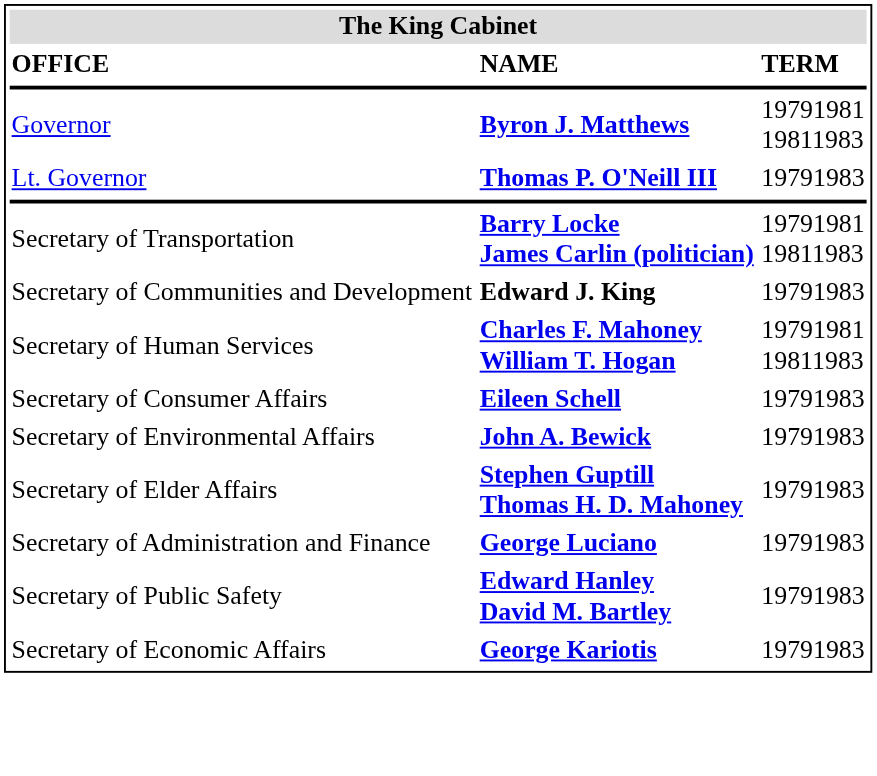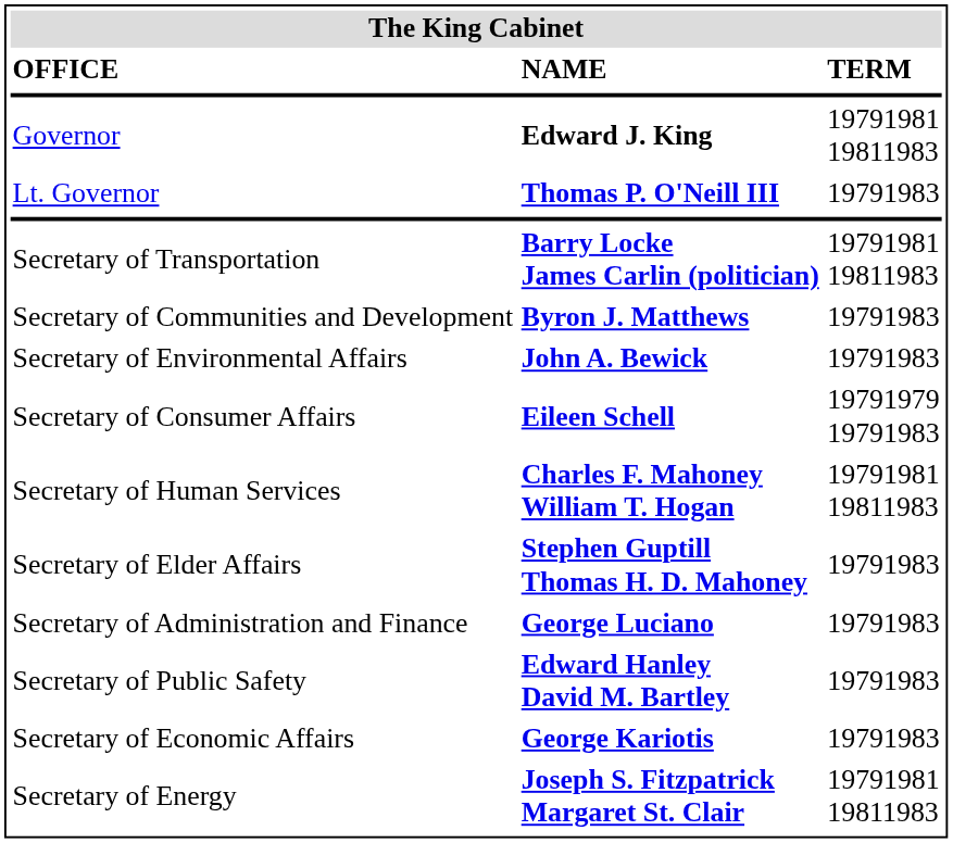Governor | NAME: Byron J. Matthews -> Edward J. King
Secretary of Communities and Development | NAME: Edward J. King -> Byron J. Matthews
rows swapped: Secretary of Environmental Affairs <-> Secretary of Human Services
Secretary of Consumer Affairs | TERM: 19791983 -> 19791979 19791983
+ row: Secretary of Energy | Joseph S. Fitzpatrick Margaret St. Clair | 19791981 19811983
